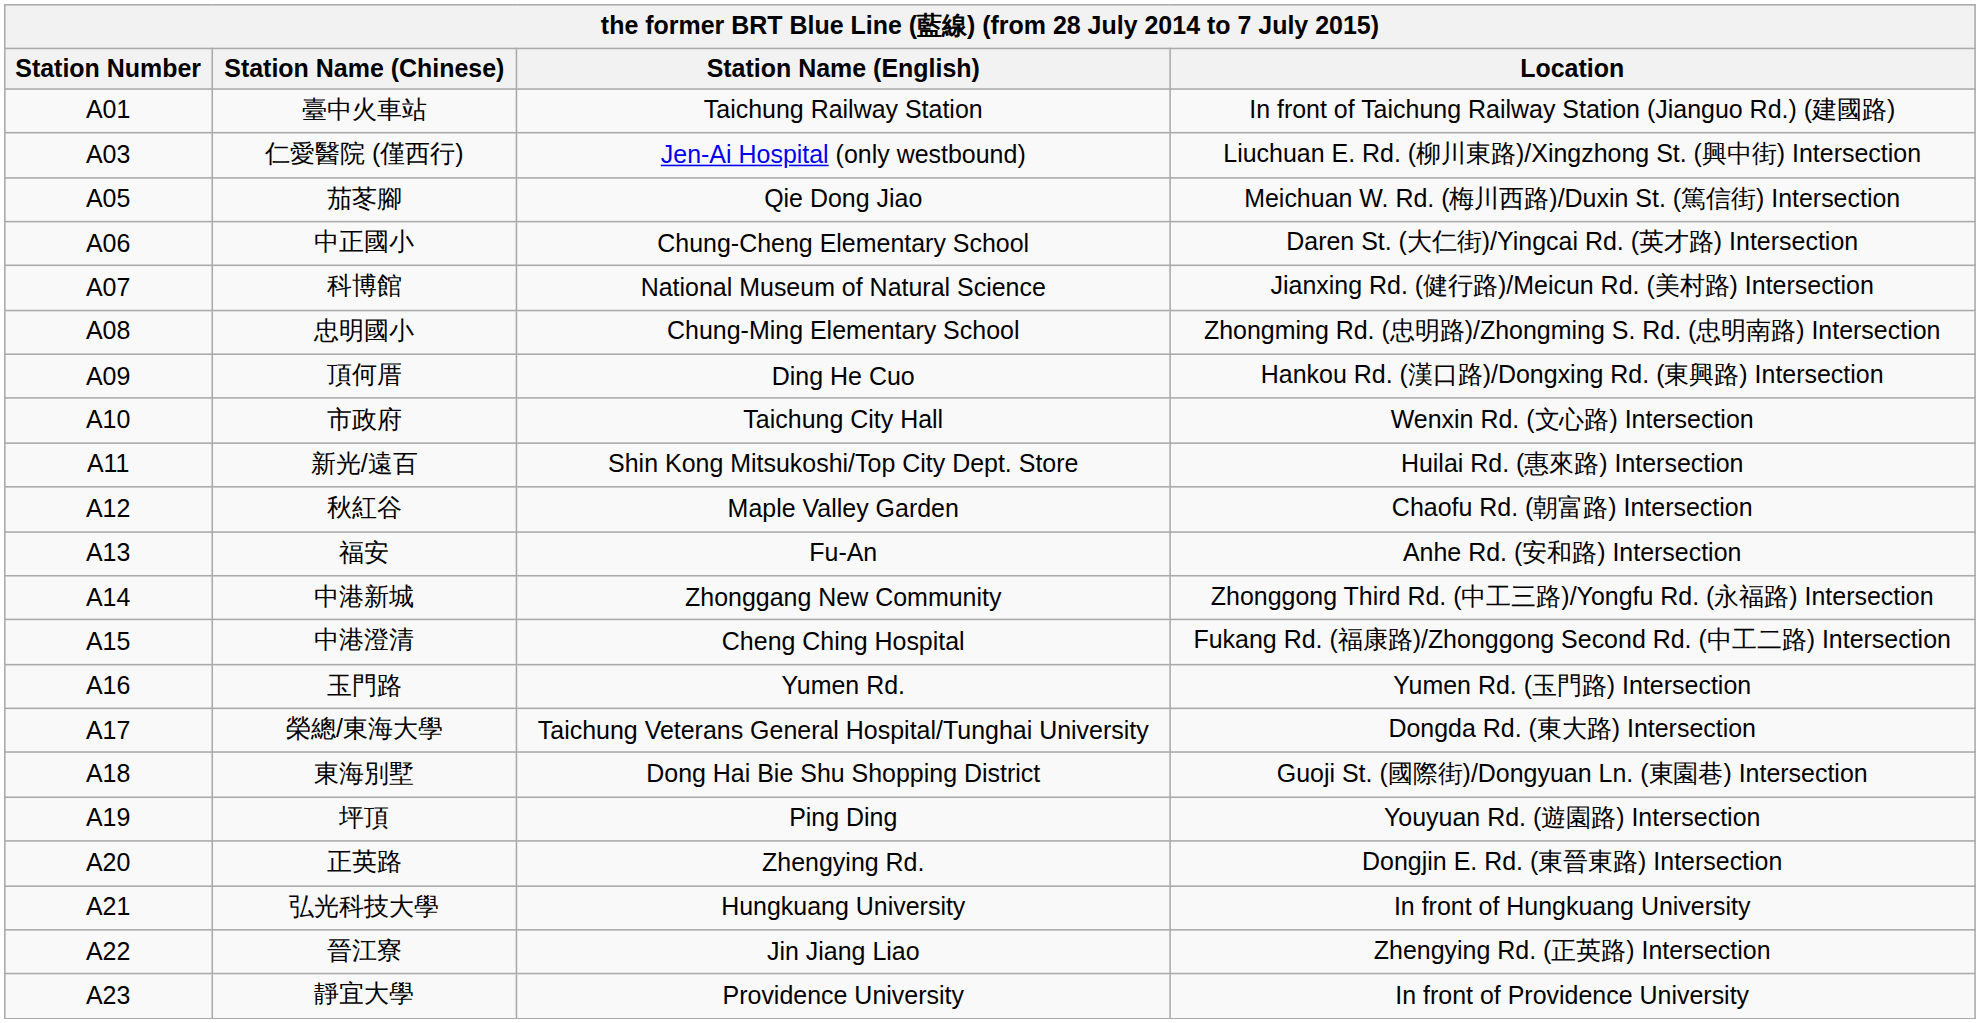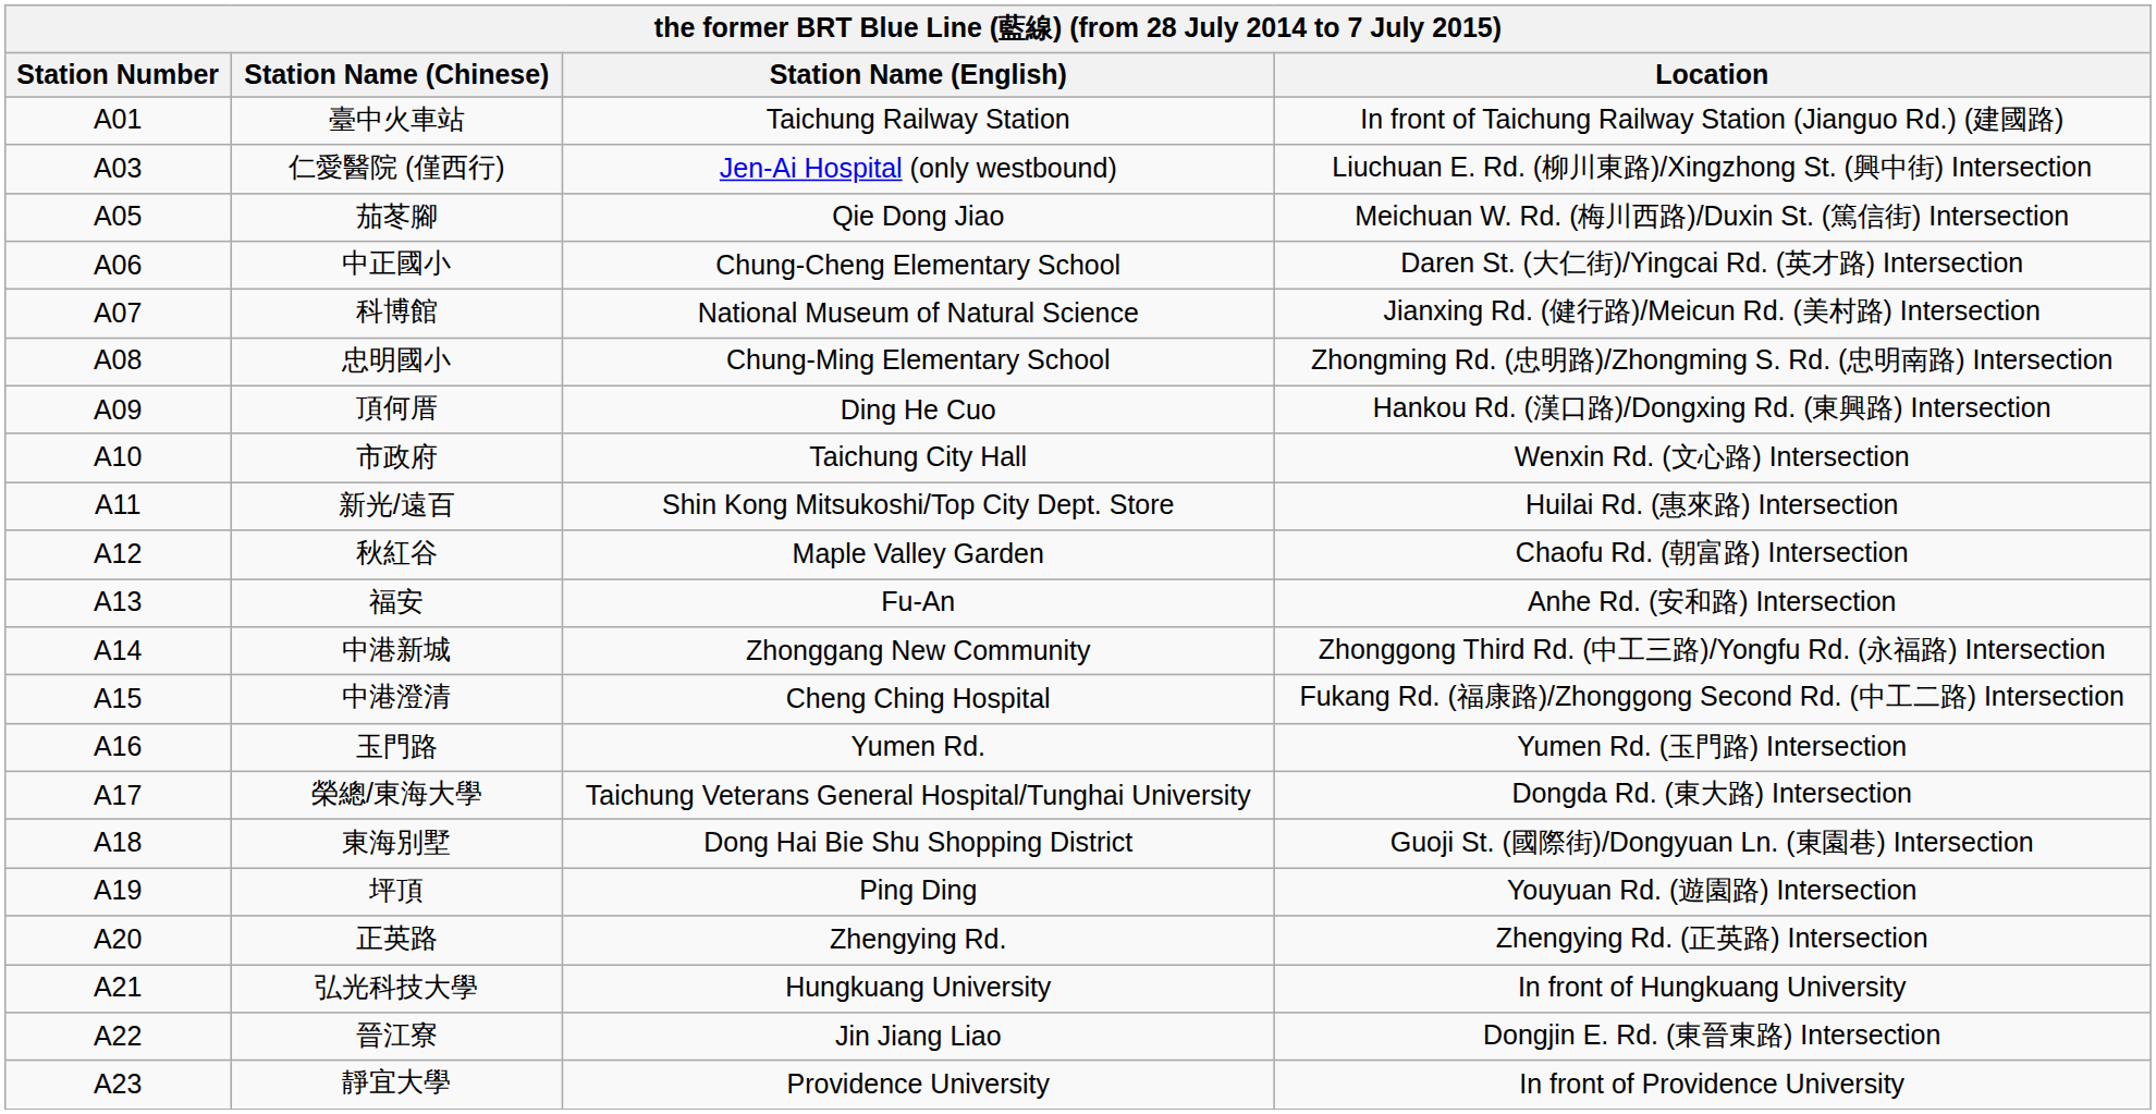正英路 | Location: Dongjin E. Rd. (東晉東路) Intersection -> Zhengying Rd. (正英路) Intersection
晉江寮 | Location: Zhengying Rd. (正英路) Intersection -> Dongjin E. Rd. (東晉東路) Intersection
